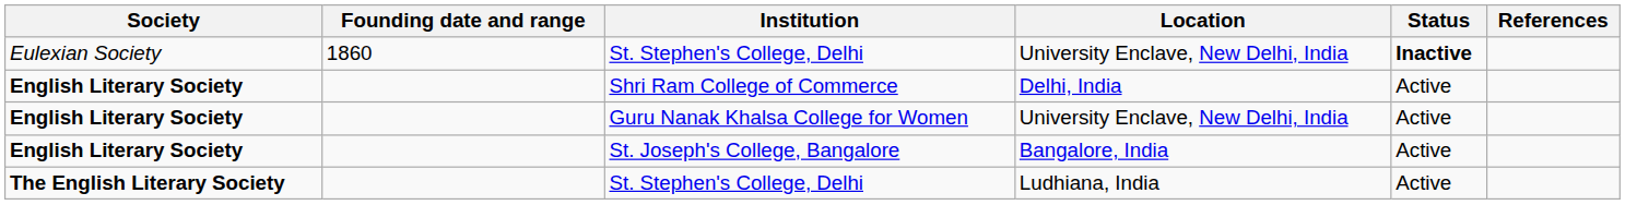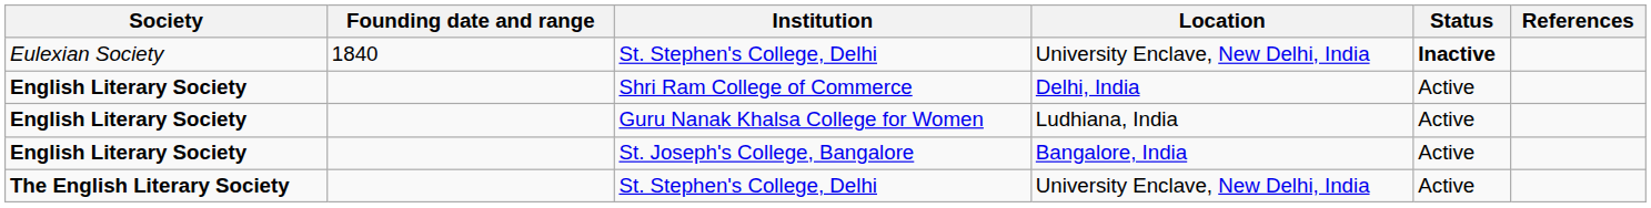Eulexian Society / St. Stephen's College, Delhi | Founding date and range: 1860 -> 1840
Guru Nanak Khalsa College for Women | Location: University Enclave, New Delhi, India -> Ludhiana, India
The English Literary Society / St. Stephen's College, Delhi | Location: Ludhiana, India -> University Enclave, New Delhi, India
